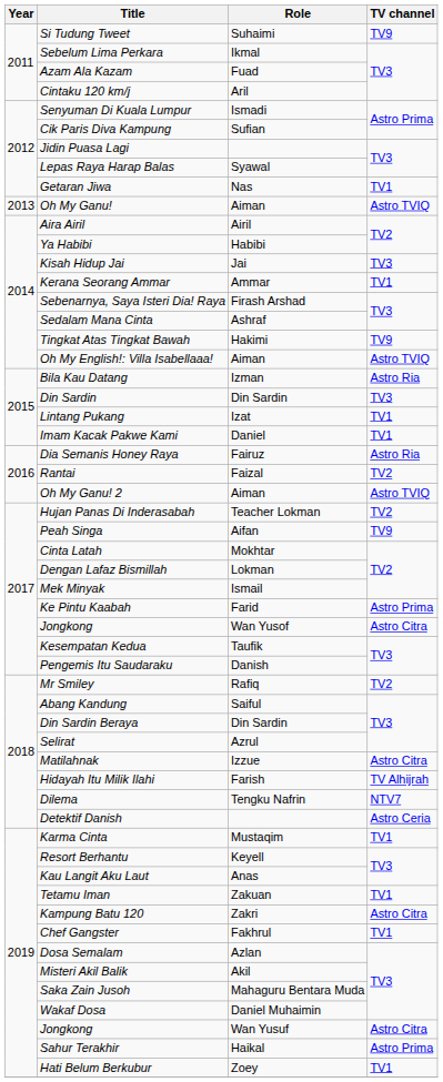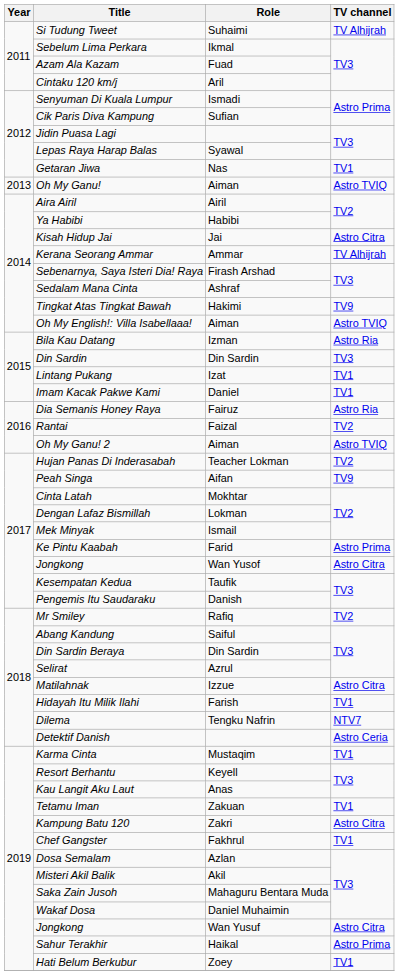Si Tudung Tweet | TV channel: TV9 -> TV Alhijrah
Kisah Hidup Jai | TV channel: TV3 -> Astro Citra
Kerana Seorang Ammar | TV channel: TV1 -> TV Alhijrah
Hidayah Itu Milik Ilahi | TV channel: TV Alhijrah -> TV1
